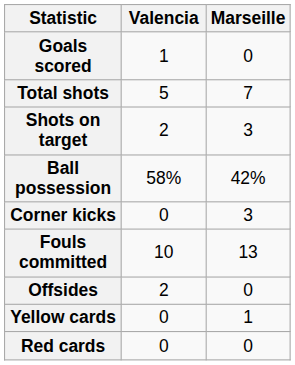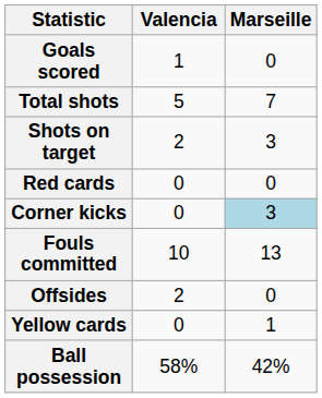rows swapped: Ball possession <-> Red cards
Corner kicks | Marseille: no background -> lightblue background
